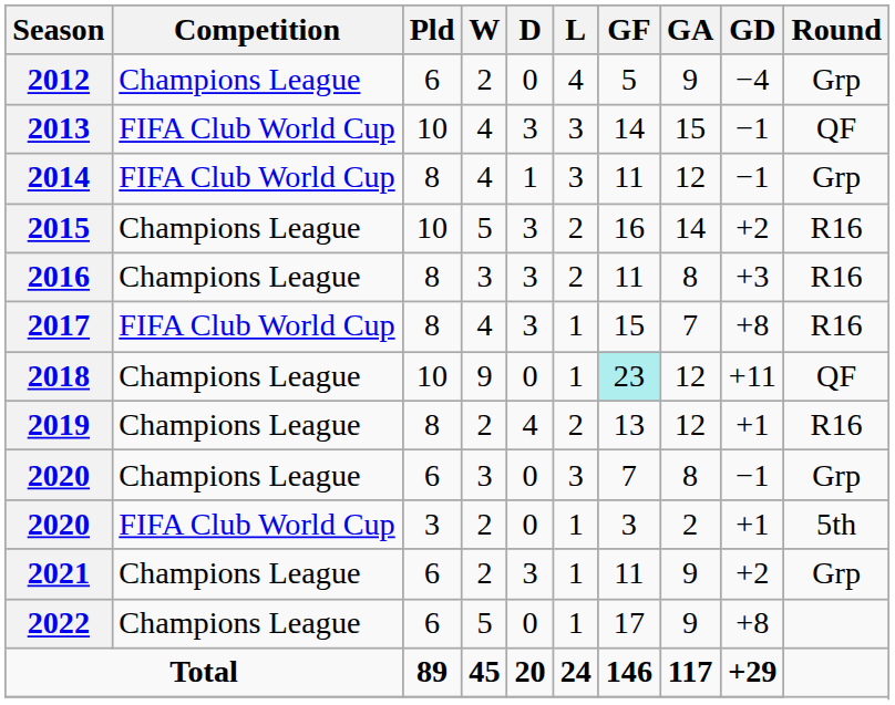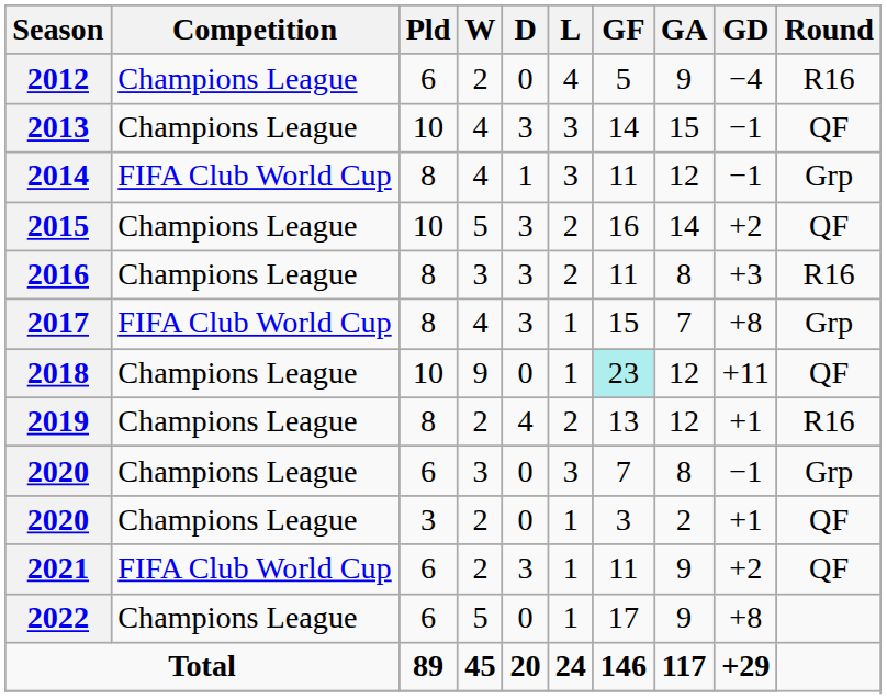2012 | Round: Grp -> R16
2013 | Competition: FIFA Club World Cup -> Champions League
2015 | Round: R16 -> QF
2017 | Round: R16 -> Grp
2020 / 2 | Competition: FIFA Club World Cup -> Champions League
2020 / 2 | Round: 5th -> QF
2021 | Competition: Champions League -> FIFA Club World Cup
2021 | Round: Grp -> QF
